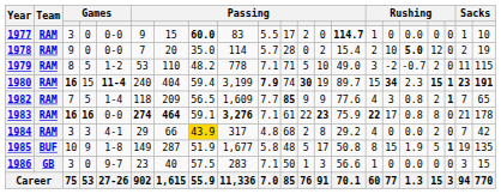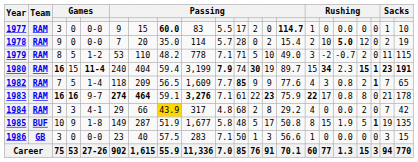1983 | column 5: 0-0 -> 9-7
1986 | column 5: 9-7 -> 0-0
